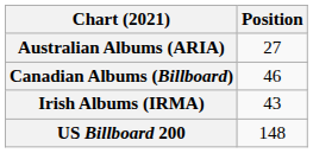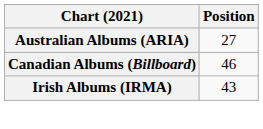- row: US Billboard 200 | 148
